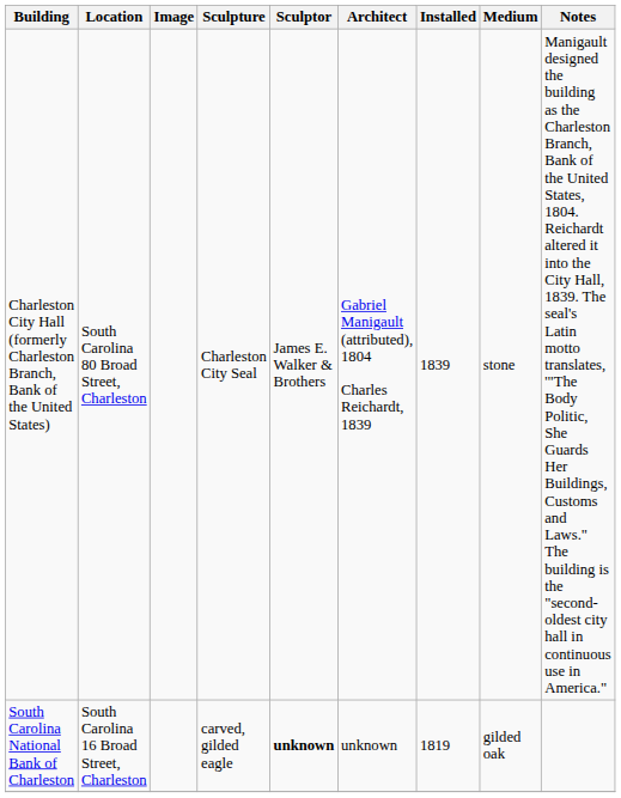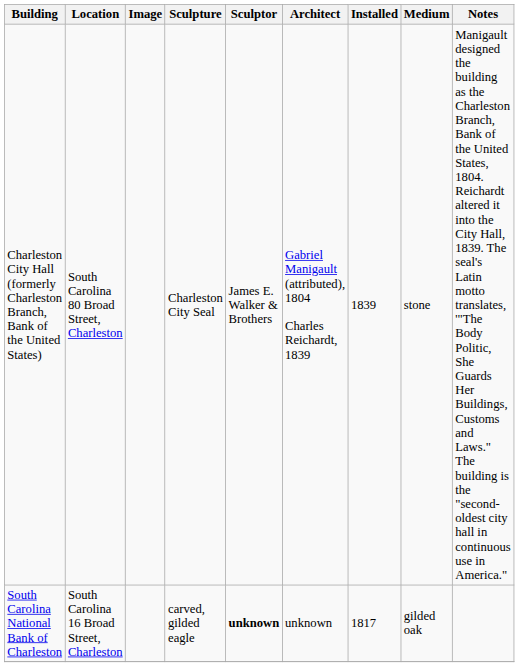South Carolina National Bank of Charleston | Installed: 1819 -> 1817
